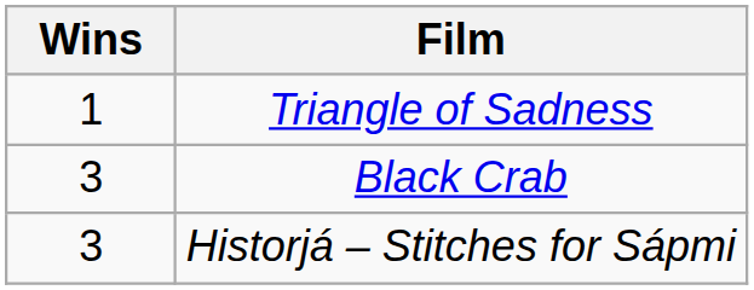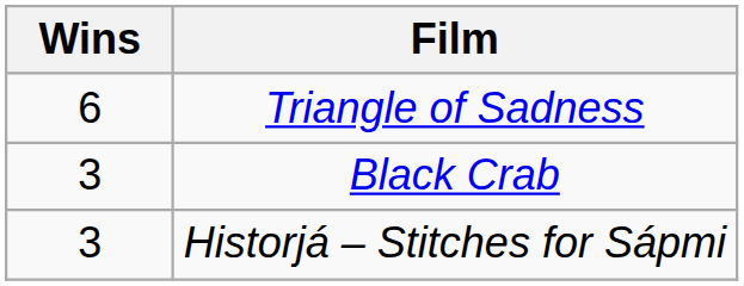Triangle of Sadness | Wins: 1 -> 6
